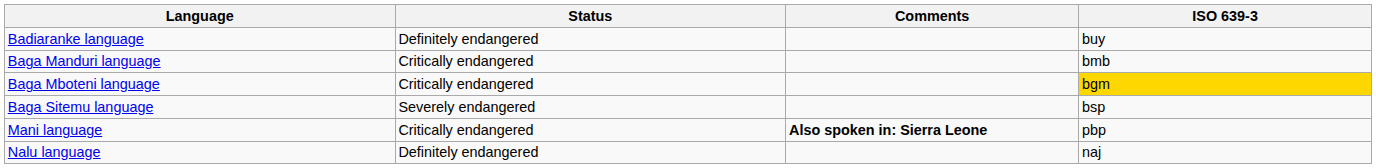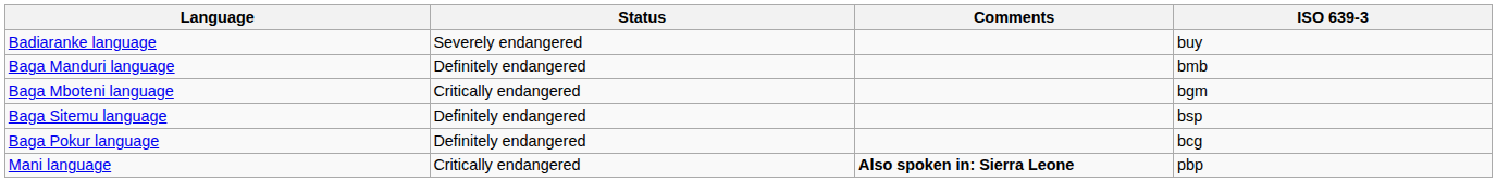Badiaranke language | Status: Definitely endangered -> Severely endangered
Baga Manduri language | Status: Critically endangered -> Definitely endangered
Baga Mboteni language | ISO 639-3: gold background -> no background
Baga Sitemu language | Status: Severely endangered -> Definitely endangered
+ row: Baga Pokur language | Definitely endangered | bcg
- row: Nalu language | Definitely endangered | naj
